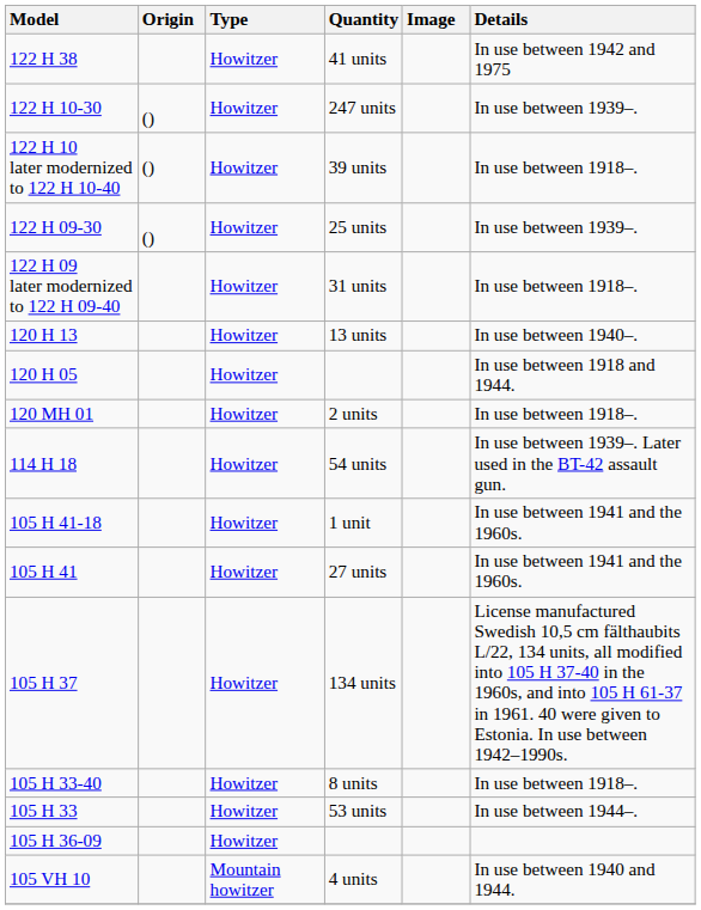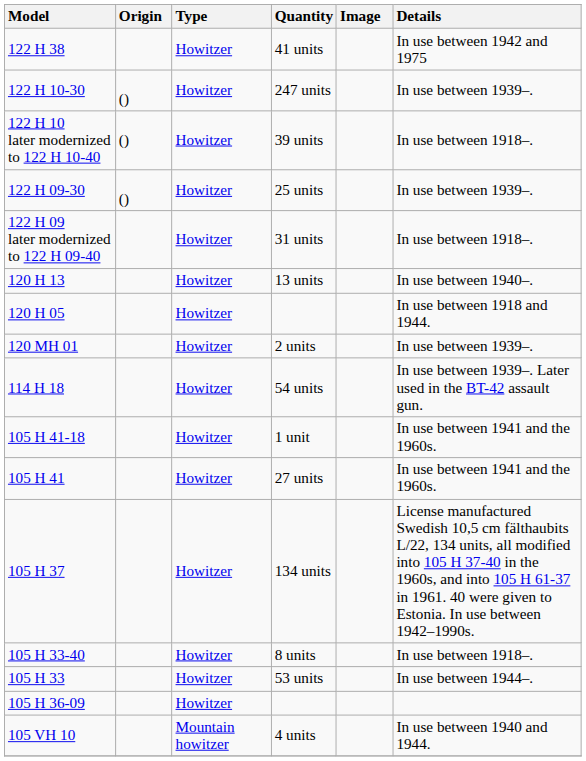2 units | Details: In use between 1918–. -> In use between 1939–.
